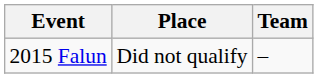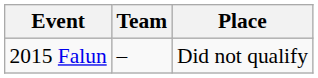columns swapped: Team <-> Place
